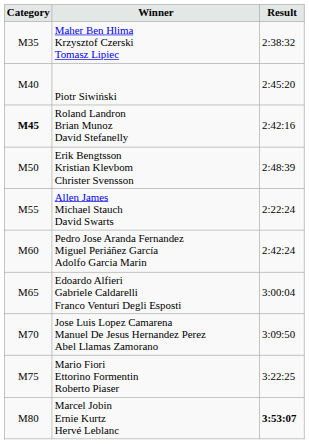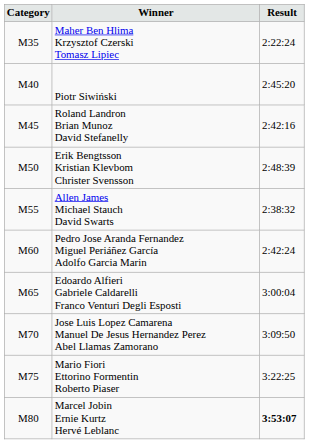Maher Ben Hlima Krzysztof Czerski Tomasz Lipiec | Result: 2:38:32 -> 2:22:24
Roland Landron Brian Munoz David Stefanelly | Category: bold -> normal
Allen James Michael Stauch David Swarts | Result: 2:22:24 -> 2:38:32
